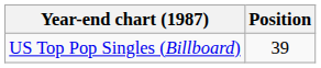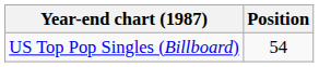US Top Pop Singles (Billboard) | Position: 39 -> 54
